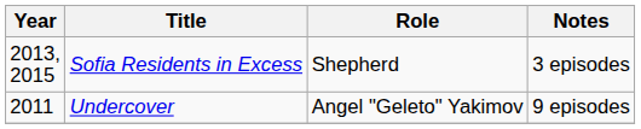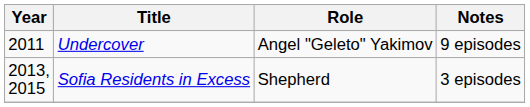rows swapped: Undercover <-> Sofia Residents in Excess
